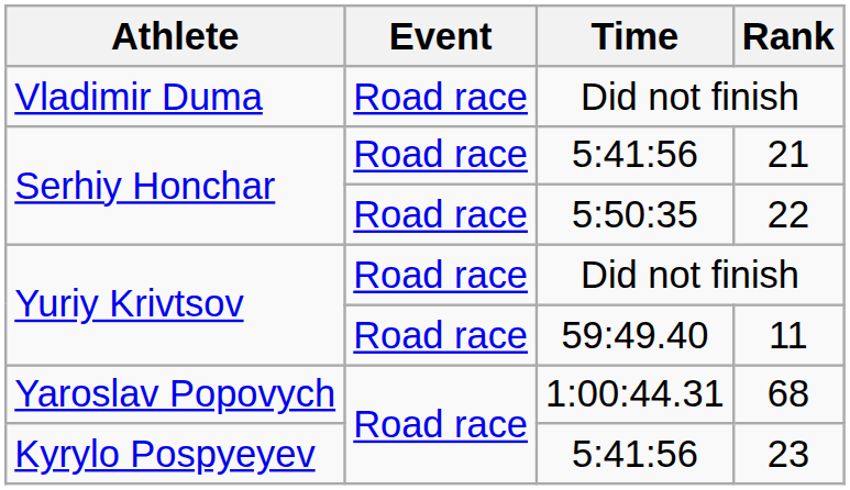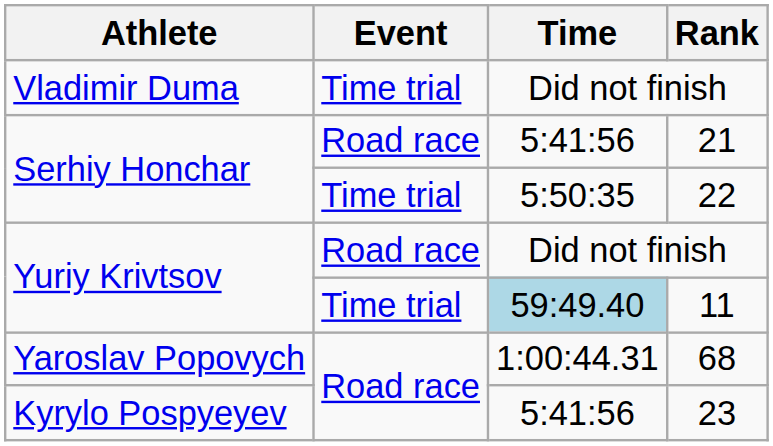Vladimir Duma / Did not finish | Event: Road race -> Time trial
22 | Event: Road race -> Time trial
11 | Event: Road race -> Time trial
11 | Time: no background -> lightblue background
